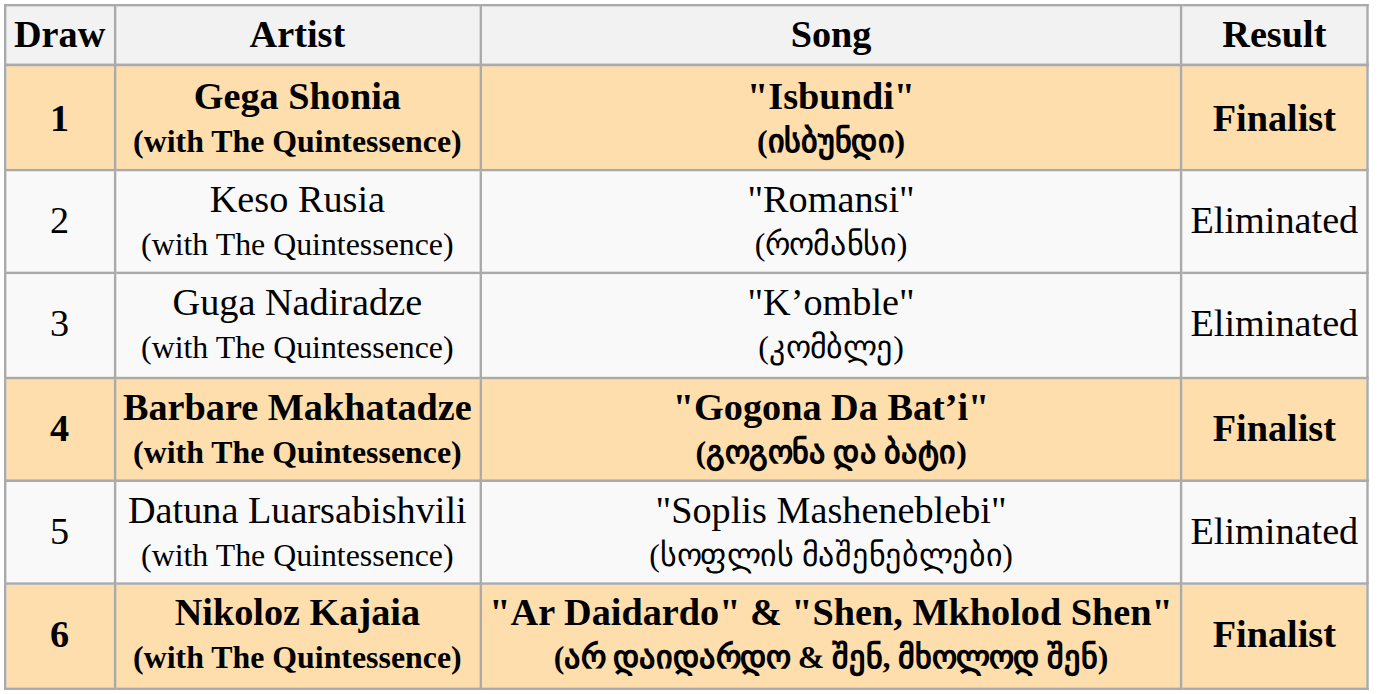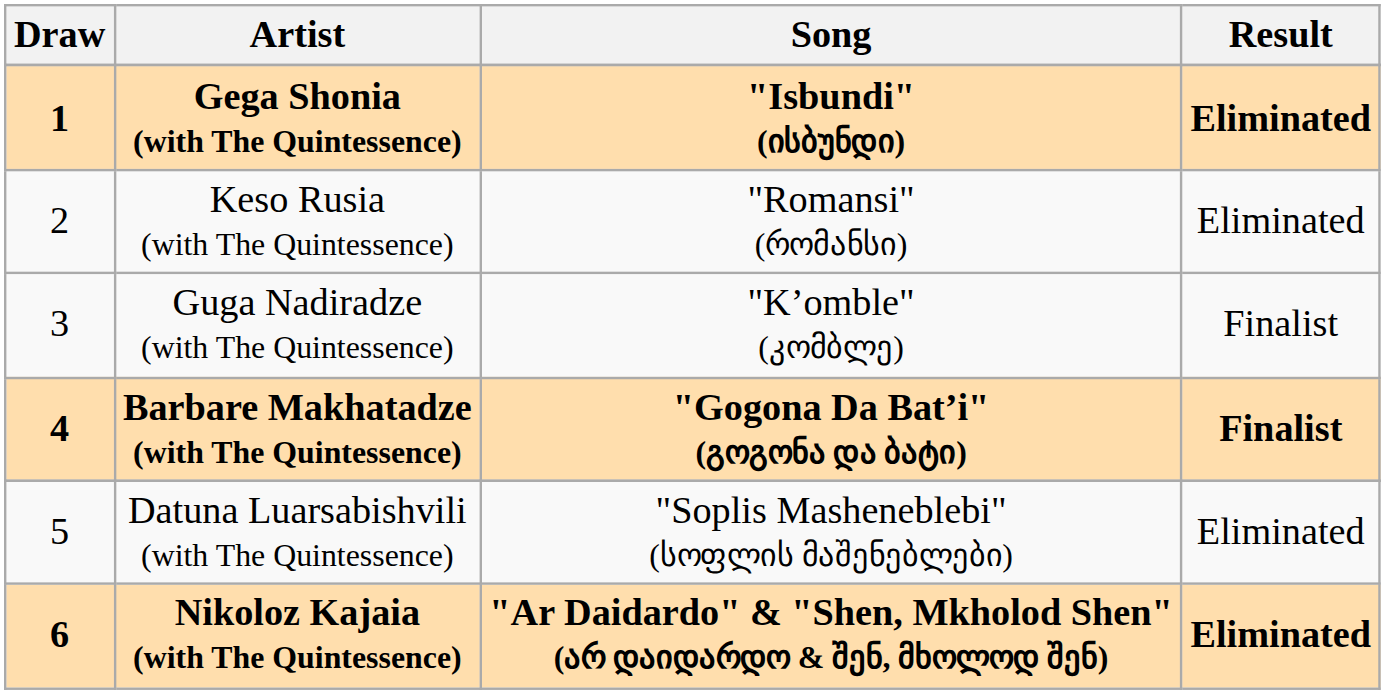Gega Shonia (with The Quintessence) | Result: Finalist -> Eliminated
Guga Nadiradze (with The Quintessence) | Result: Eliminated -> Finalist
Nikoloz Kajaia (with The Quintessence) | Result: Finalist -> Eliminated
